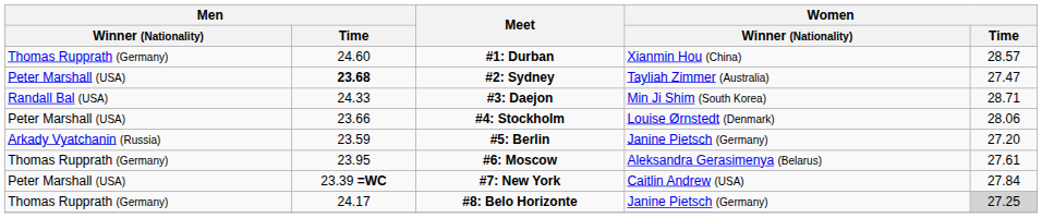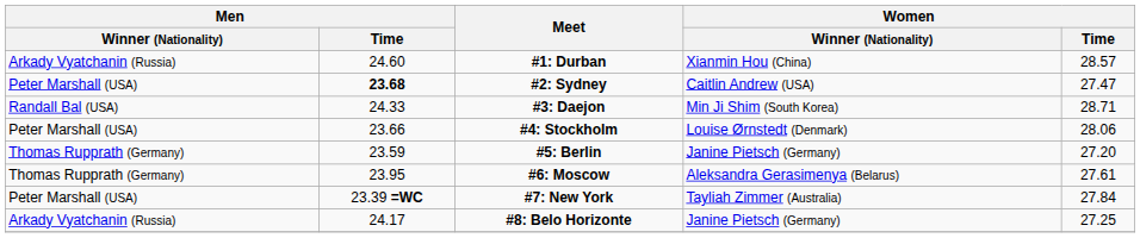#1: Durban | Men / Winner (Nationality): Thomas Rupprath (Germany) -> Arkady Vyatchanin (Russia)
#2: Sydney | Women / Winner (Nationality): Tayliah Zimmer (Australia) -> Caitlin Andrew (USA)
#5: Berlin | Men / Winner (Nationality): Arkady Vyatchanin (Russia) -> Thomas Rupprath (Germany)
#7: New York | Women / Winner (Nationality): Caitlin Andrew (USA) -> Tayliah Zimmer (Australia)
#8: Belo Horizonte | Men / Winner (Nationality): Thomas Rupprath (Germany) -> Arkady Vyatchanin (Russia)
#8: Belo Horizonte | Women / Time: lightgrey background -> no background
